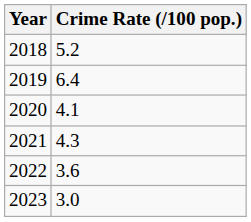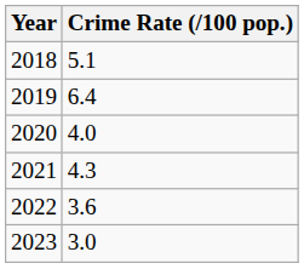2018 | Crime Rate (/100 pop.): 5.2 -> 5.1
2020 | Crime Rate (/100 pop.): 4.1 -> 4.0
